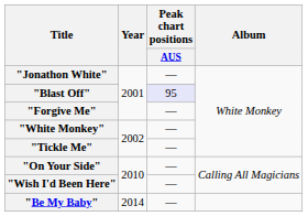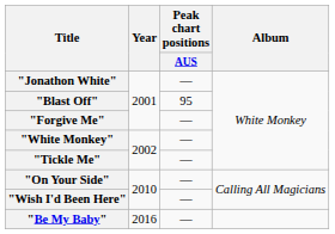"Blast Off" | Peak chart positions / AUS: lavender background -> no background
"Be My Baby" | Year: 2014 -> 2016
